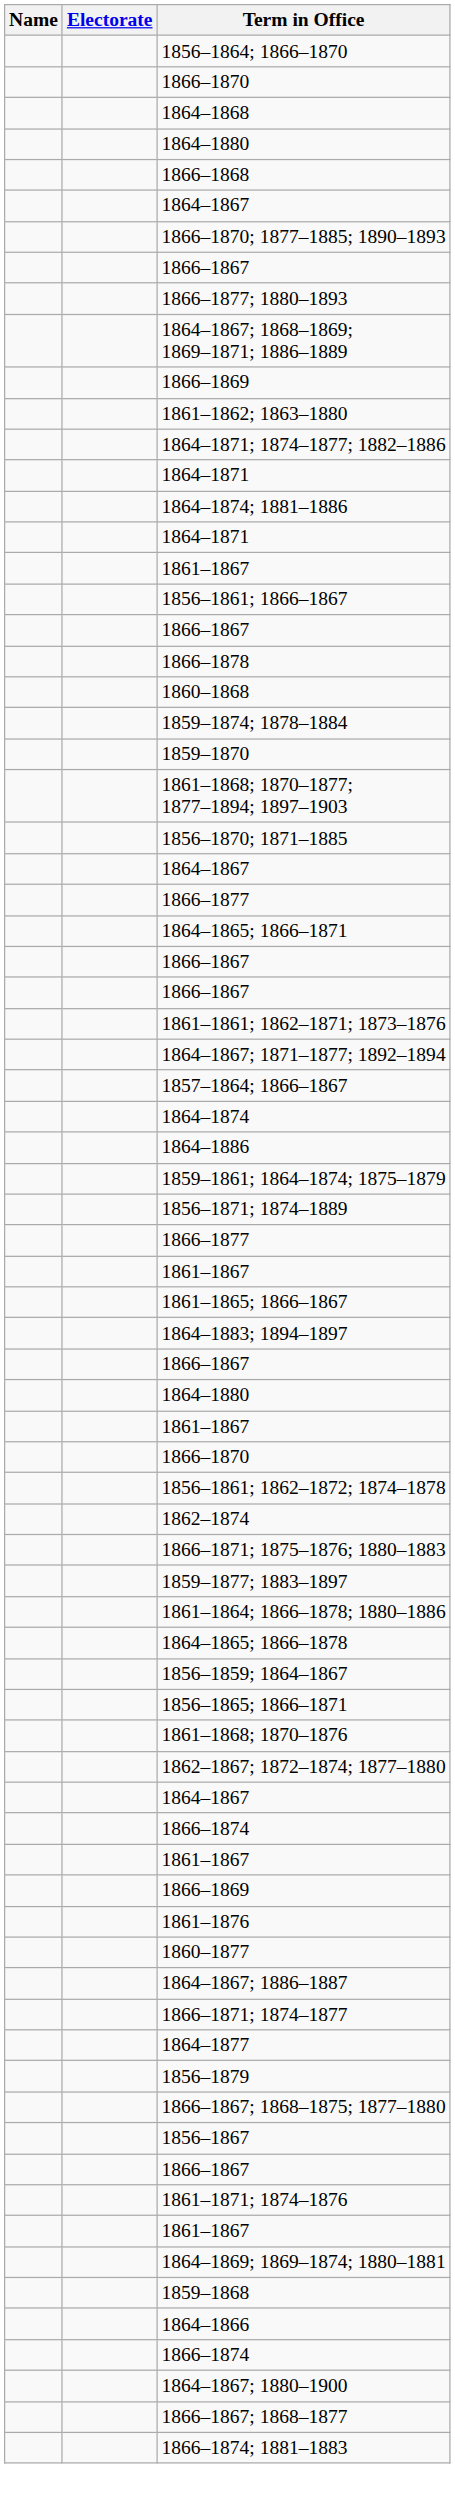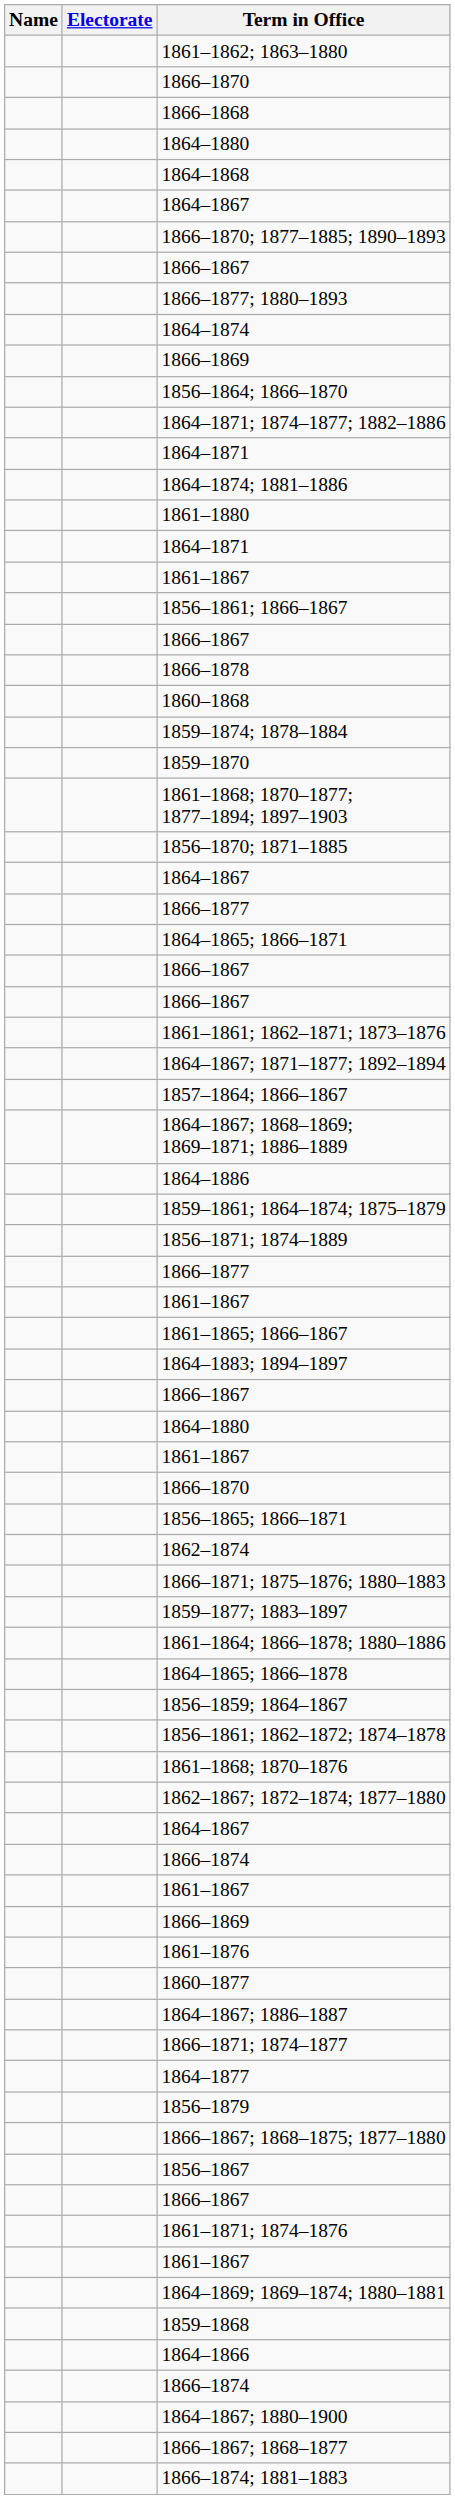rows swapped: 1856–1864; 1866–1870 <-> 1861–1862; 1863–1880
rows swapped: 1866–1868 <-> 1864–1868
rows swapped: 1864–1874 <-> 1864–1867; 1868–1869; 1869–1871; 1886–1889
+ row: 1861–1880
rows swapped: 1856–1861; 1862–1872; 1874–1878 <-> 1856–1865; 1866–1871
